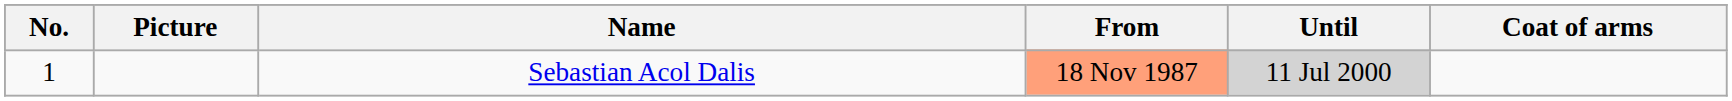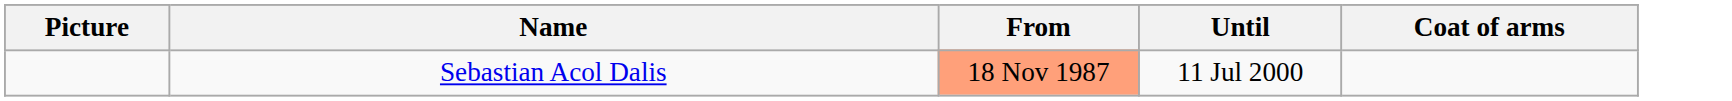- column: No. | 1
Sebastian Acol Dalis | Until: lightgrey background -> no background
